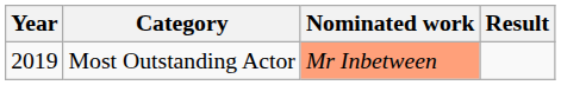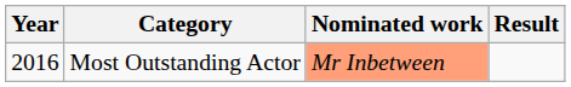Most Outstanding Actor | Year: 2019 -> 2016
